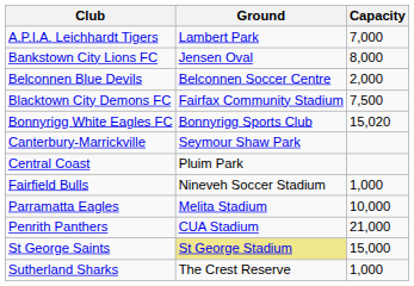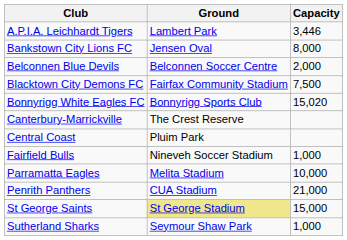A.P.I.A. Leichhardt Tigers | Capacity: 7,000 -> 3,446
Canterbury-Marrickville | Ground: Seymour Shaw Park -> The Crest Reserve
Sutherland Sharks | Ground: The Crest Reserve -> Seymour Shaw Park
